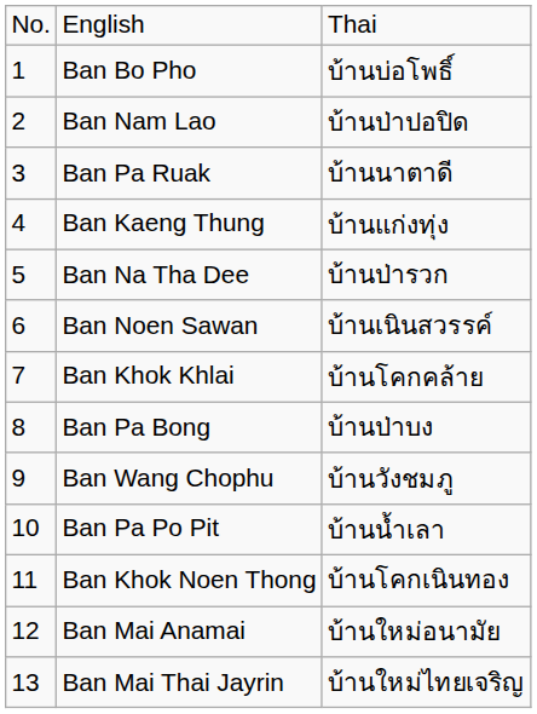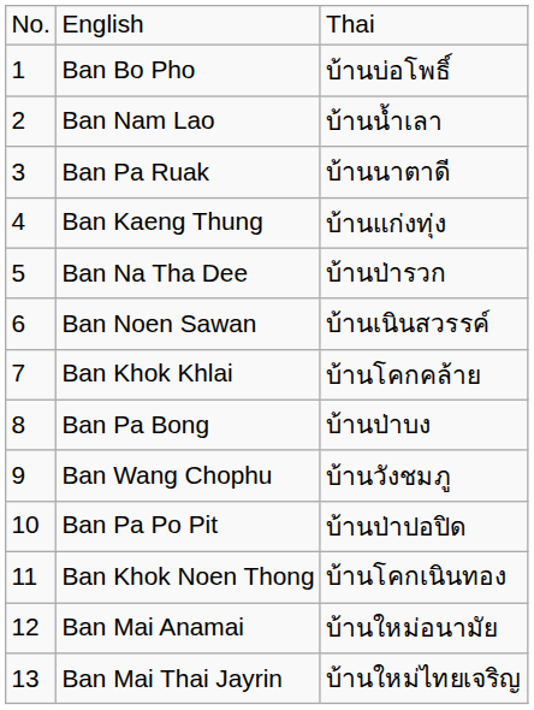Ban Nam Lao | column 3: บ้านป่าปอปิด -> บ้านน้ำเลา
Ban Pa Po Pit | column 3: บ้านน้ำเลา -> บ้านป่าปอปิด
